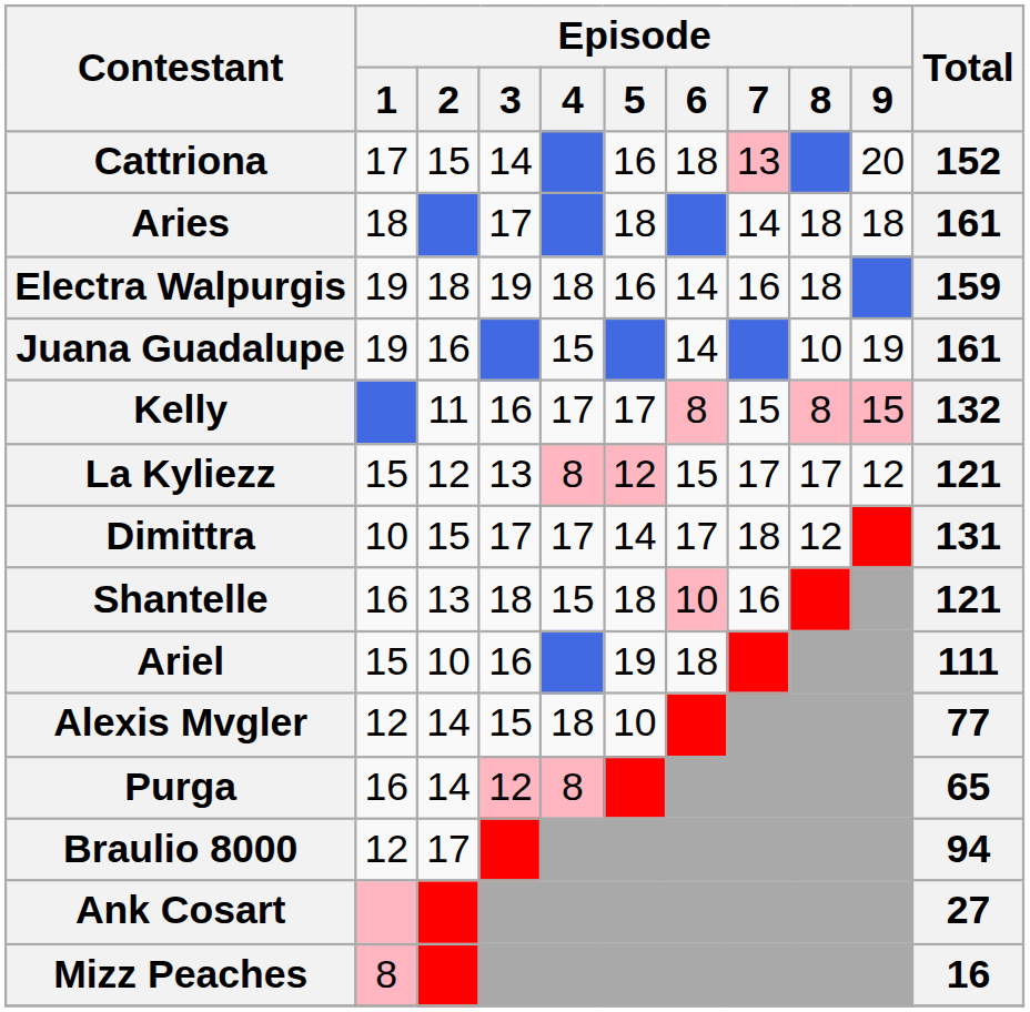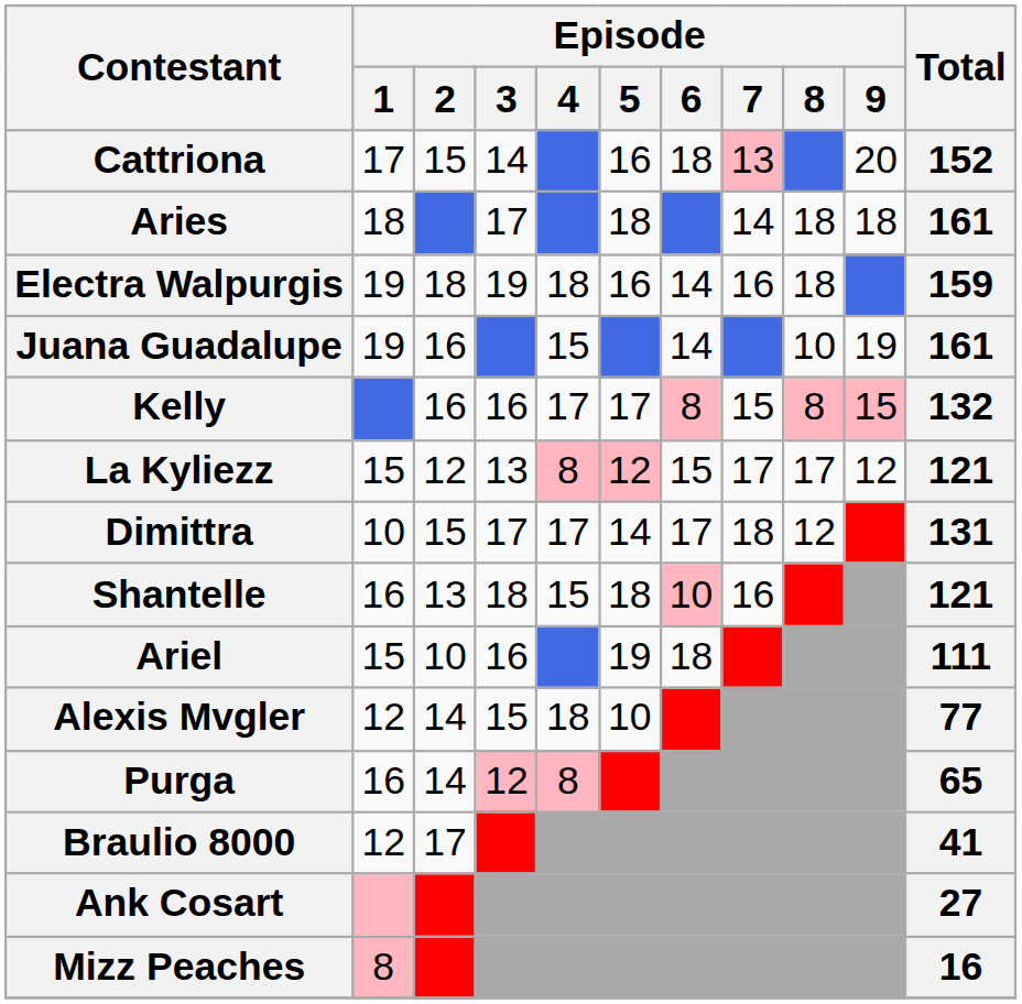Kelly | Episode / 2: 11 -> 16
Braulio 8000 | Total: 94 -> 41
